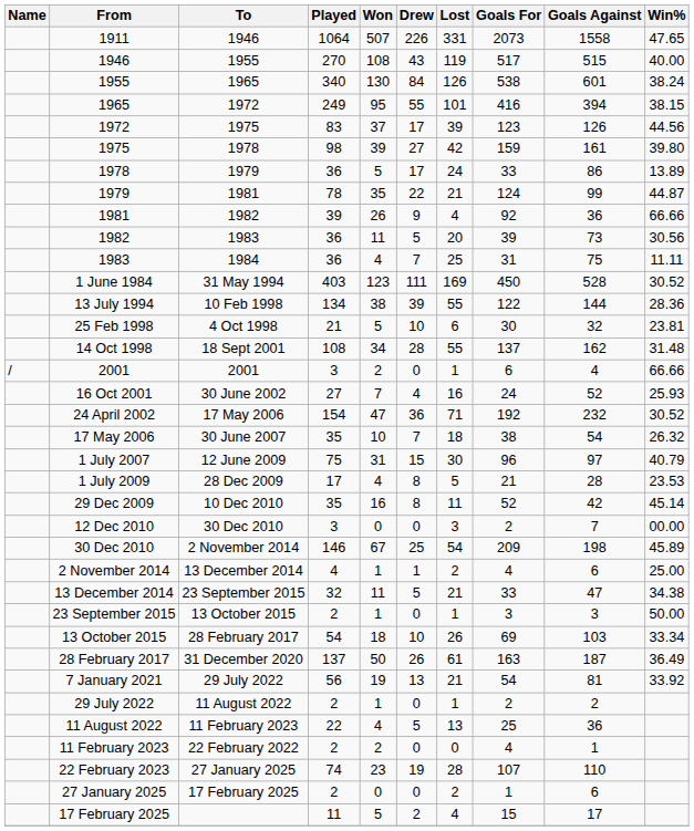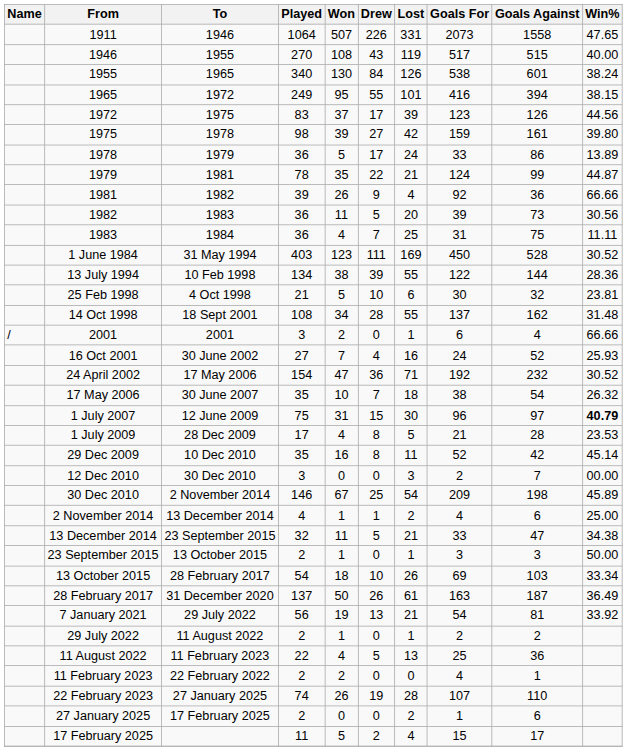1 July 2007 | Win%: normal -> bold
22 February 2023 | Won: 23 -> 26
